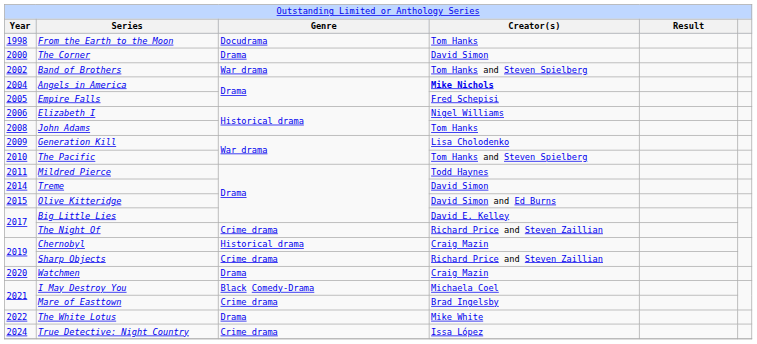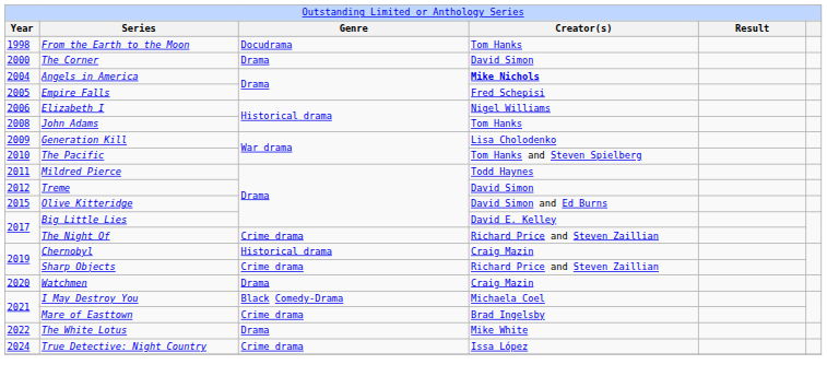- row: 2002 | Band of Brothers | War drama | Tom Hanks and Steven Spielberg
Treme | column 1: 2014 -> 2012
